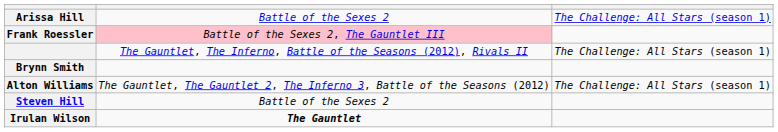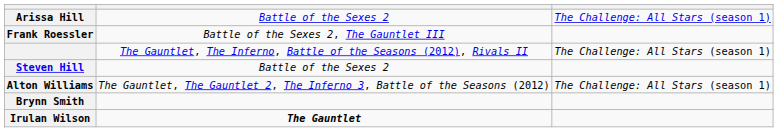Frank Roessler | column 2: pink background -> no background
rows swapped: Brynn Smith <-> Steven Hill
